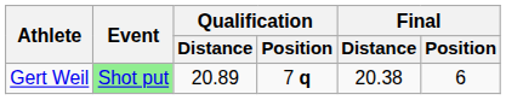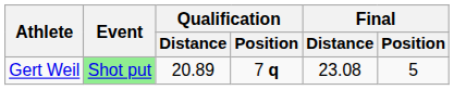Gert Weil | Final / Distance: 20.38 -> 23.08
Gert Weil | Final / Position: 6 -> 5
